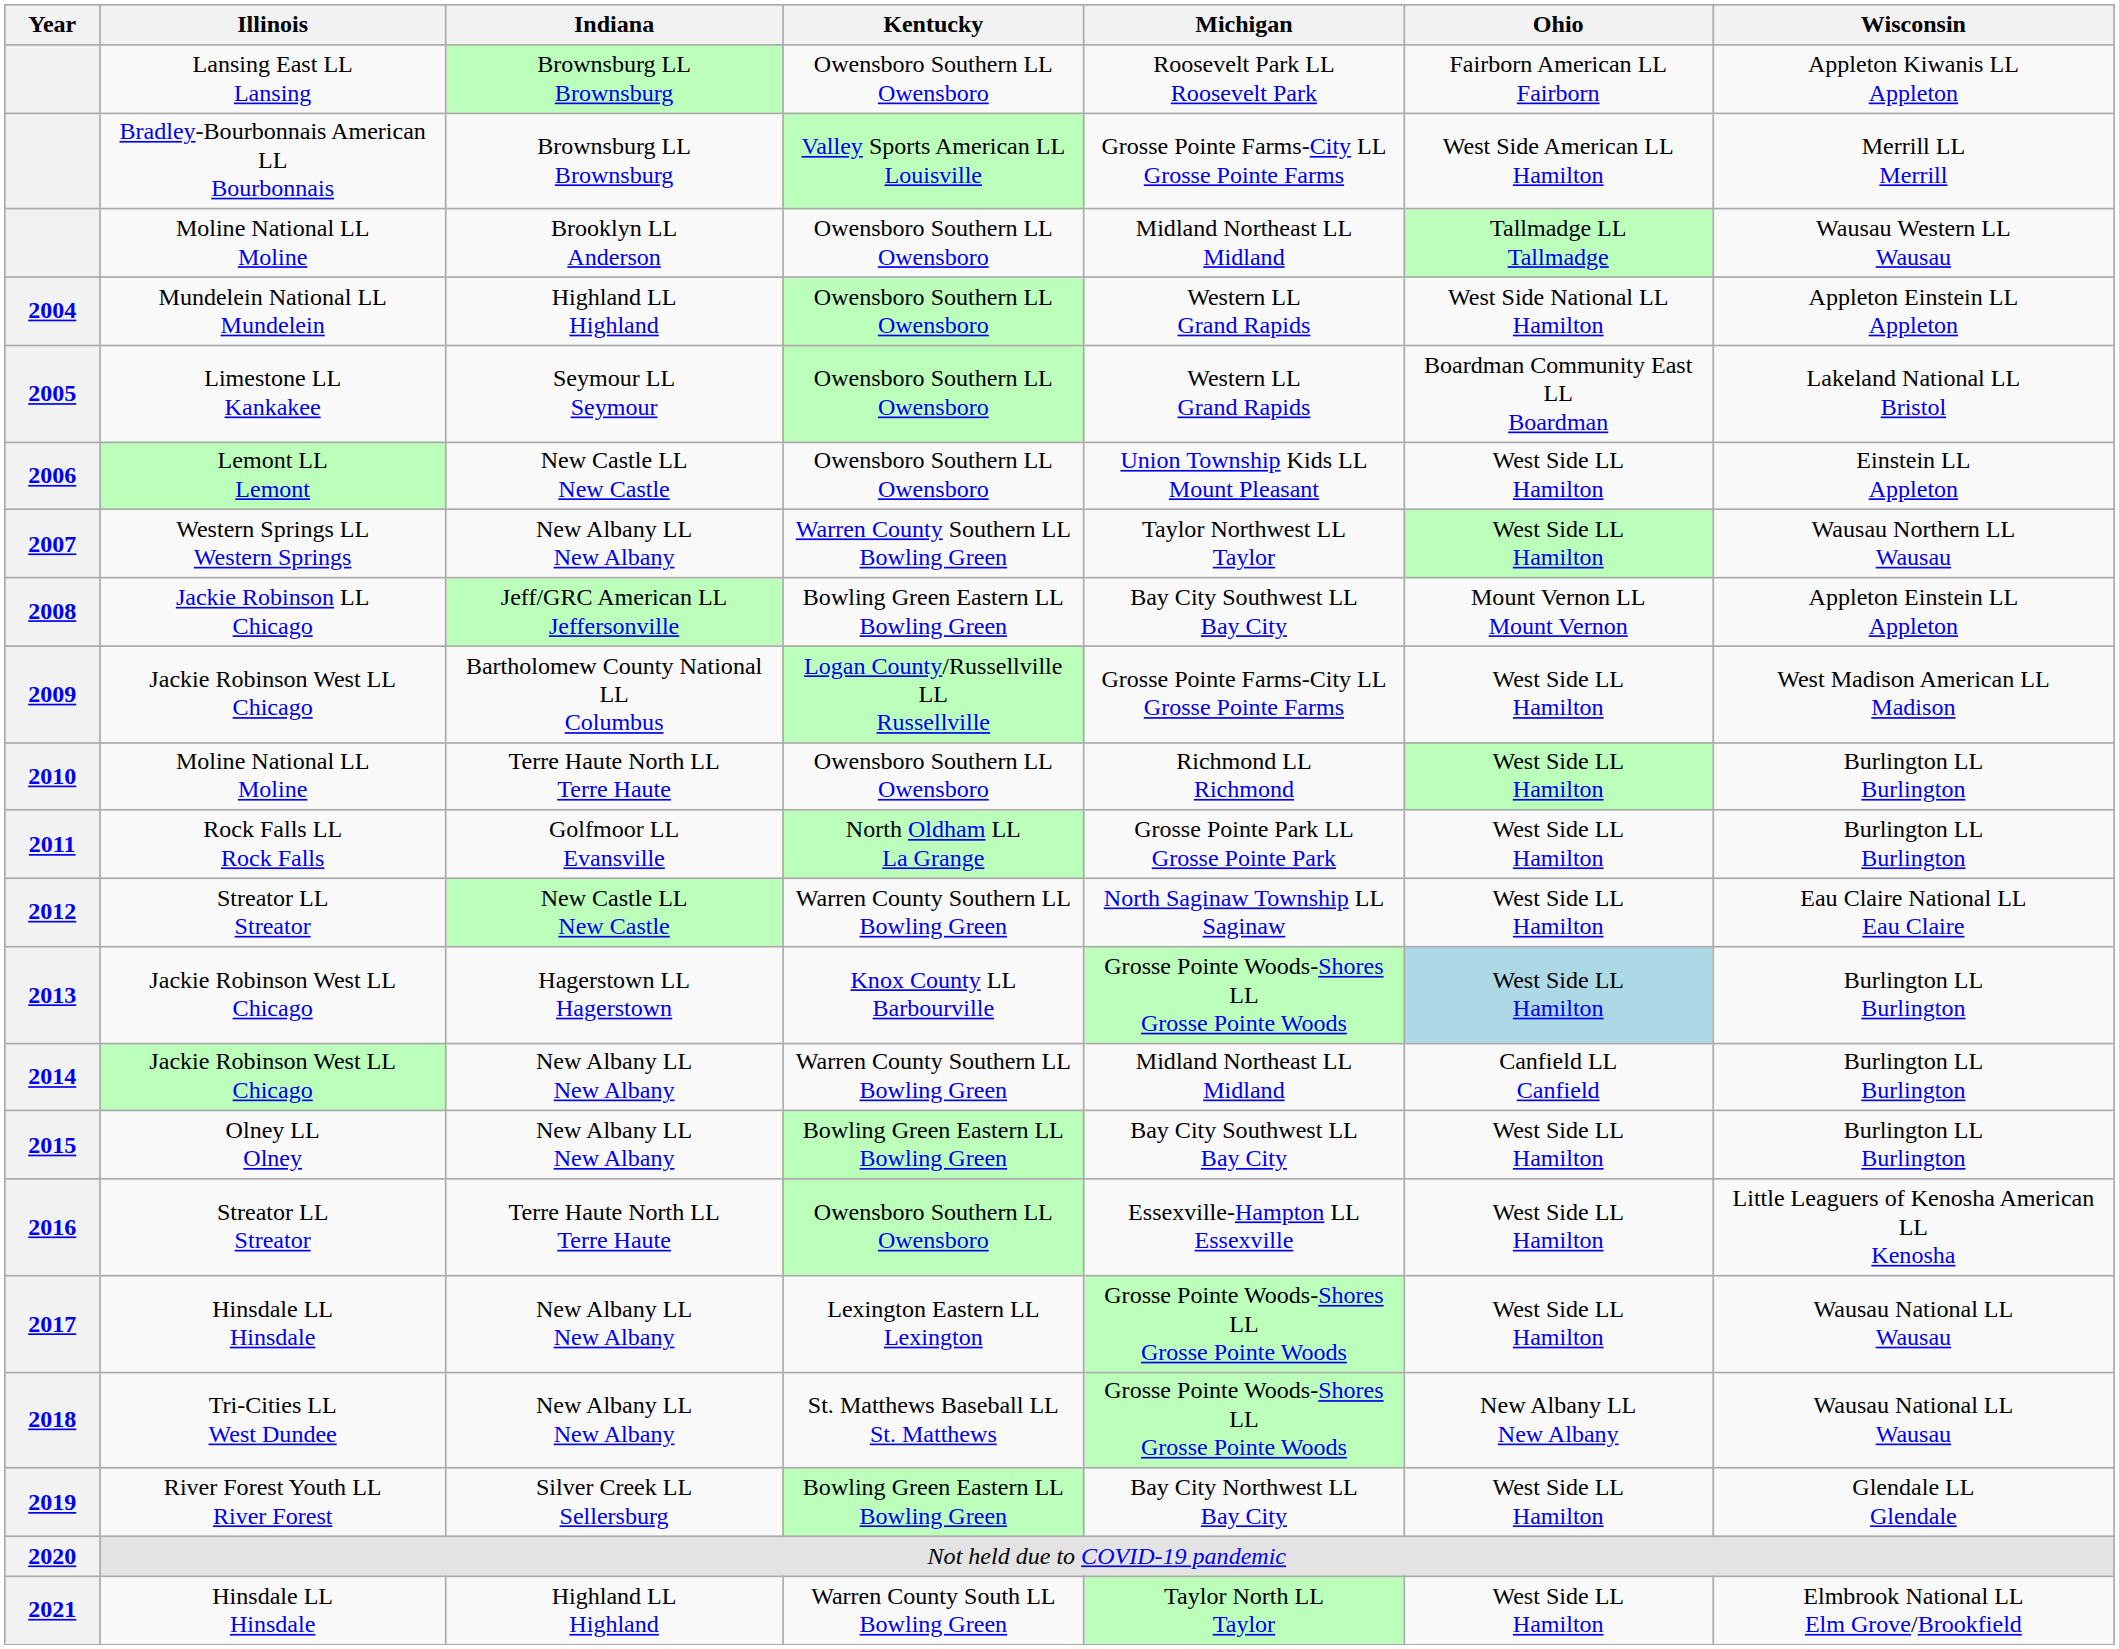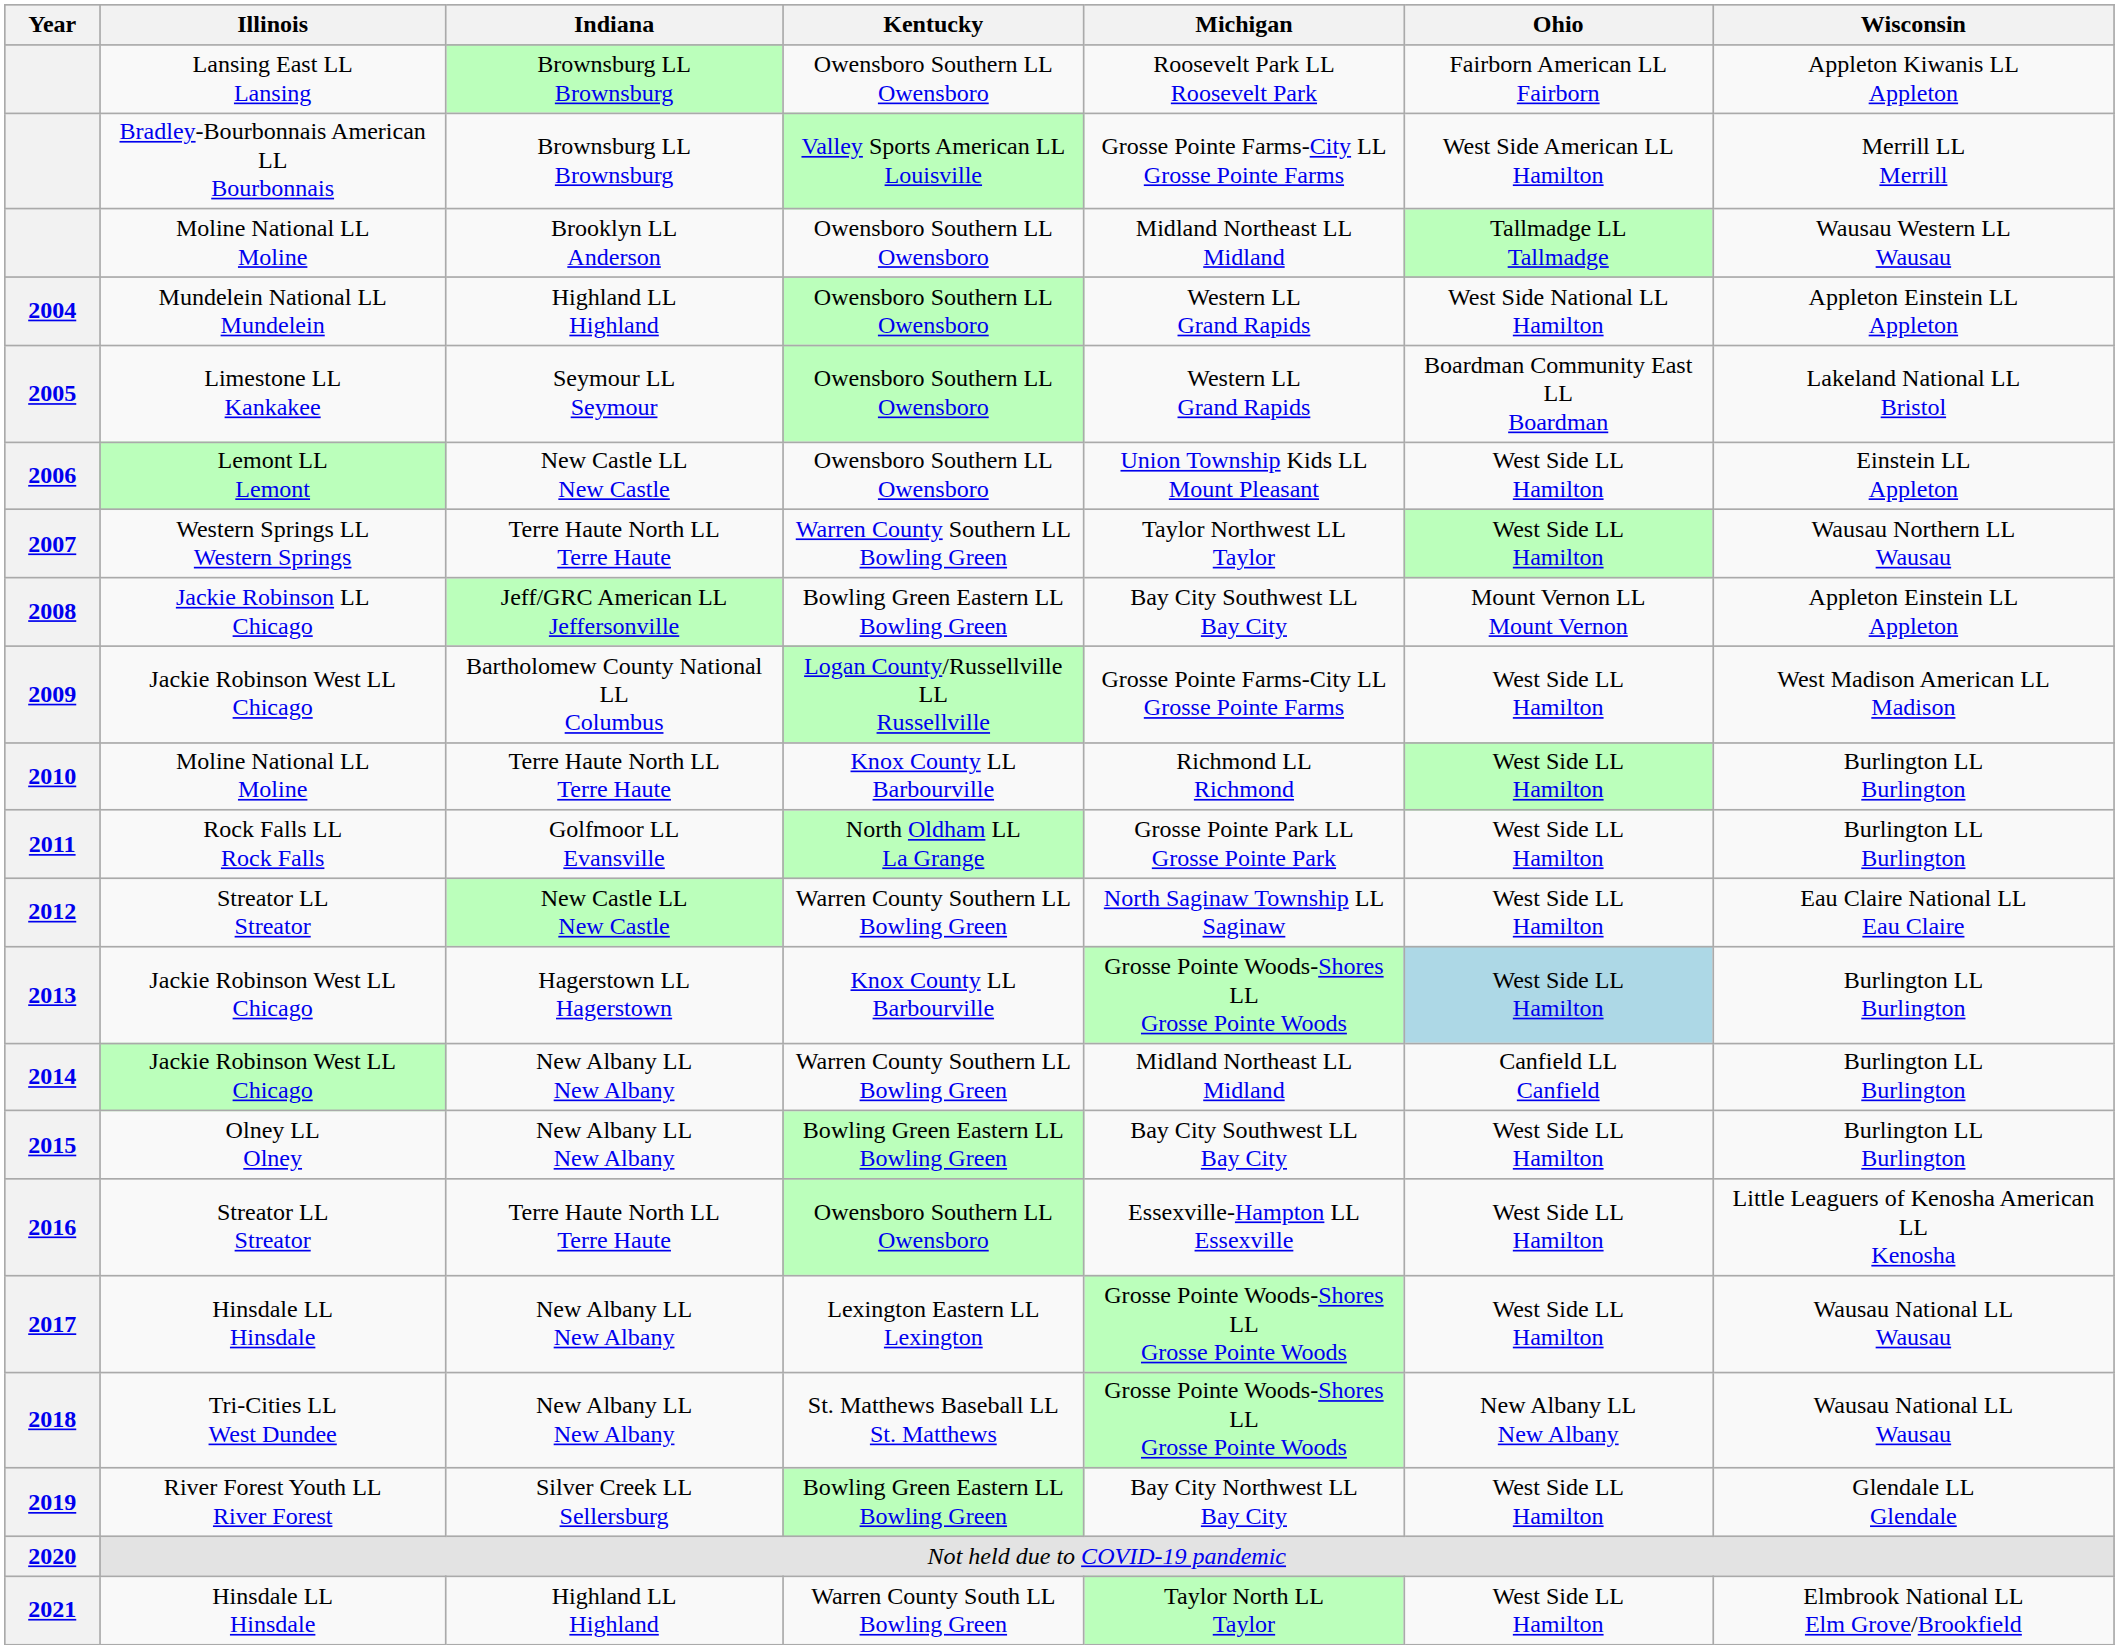2007 | Indiana: New Albany LL New Albany -> Terre Haute North LL Terre Haute
2010 | Kentucky: Owensboro Southern LL Owensboro -> Knox County LL Barbourville
